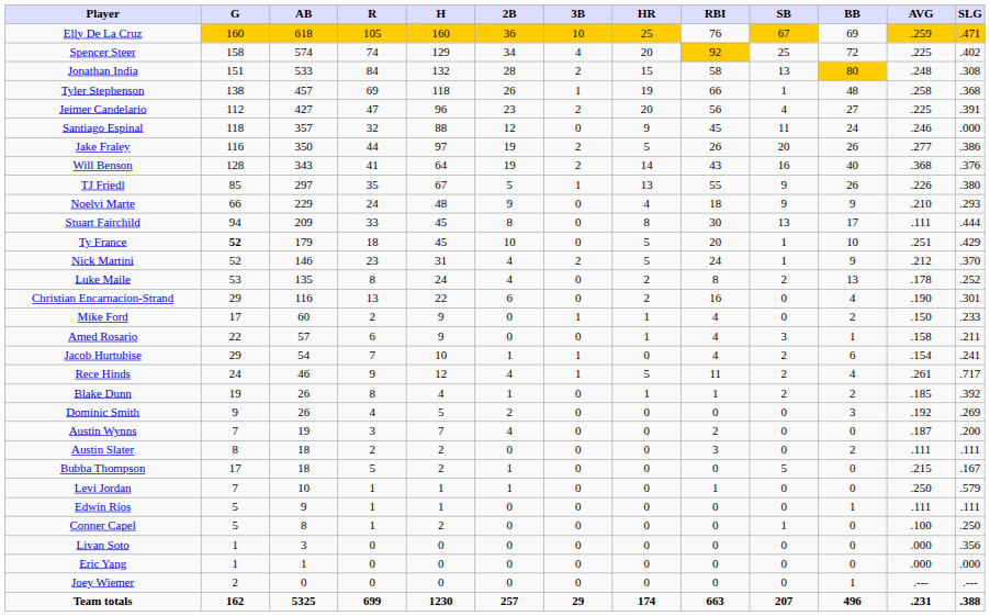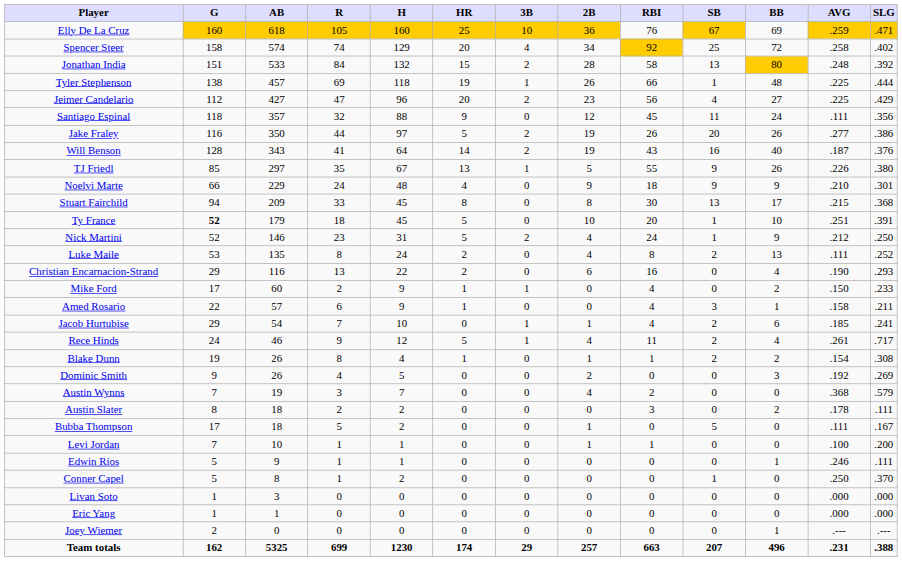columns swapped: 2B <-> HR
Spencer Steer | AVG: .225 -> .258
Jonathan India | SLG: .308 -> .392
Tyler Stephenson | AVG: .258 -> .225
Tyler Stephenson | SLG: .368 -> .444
Jeimer Candelario | SLG: .391 -> .429
Santiago Espinal | AVG: .246 -> .111
Santiago Espinal | SLG: .000 -> .356
Will Benson | AVG: .368 -> .187
Noelvi Marte | SLG: .293 -> .301
Stuart Fairchild | AVG: .111 -> .215
Stuart Fairchild | SLG: .444 -> .368
Ty France | SLG: .429 -> .391
Nick Martini | SLG: .370 -> .250
Luke Maile | AVG: .178 -> .111
Christian Encarnacion-Strand | SLG: .301 -> .293
Jacob Hurtubise | AVG: .154 -> .185
Blake Dunn | AVG: .185 -> .154
Blake Dunn | SLG: .392 -> .308
Austin Wynns | AVG: .187 -> .368
Austin Wynns | SLG: .200 -> .579
Austin Slater | AVG: .111 -> .178
Bubba Thompson | AVG: .215 -> .111
Levi Jordan | AVG: .250 -> .100
Levi Jordan | SLG: .579 -> .200
Edwin Ríos | AVG: .111 -> .246
Conner Capel | AVG: .100 -> .250
Conner Capel | SLG: .250 -> .370
Livan Soto | SLG: .356 -> .000
